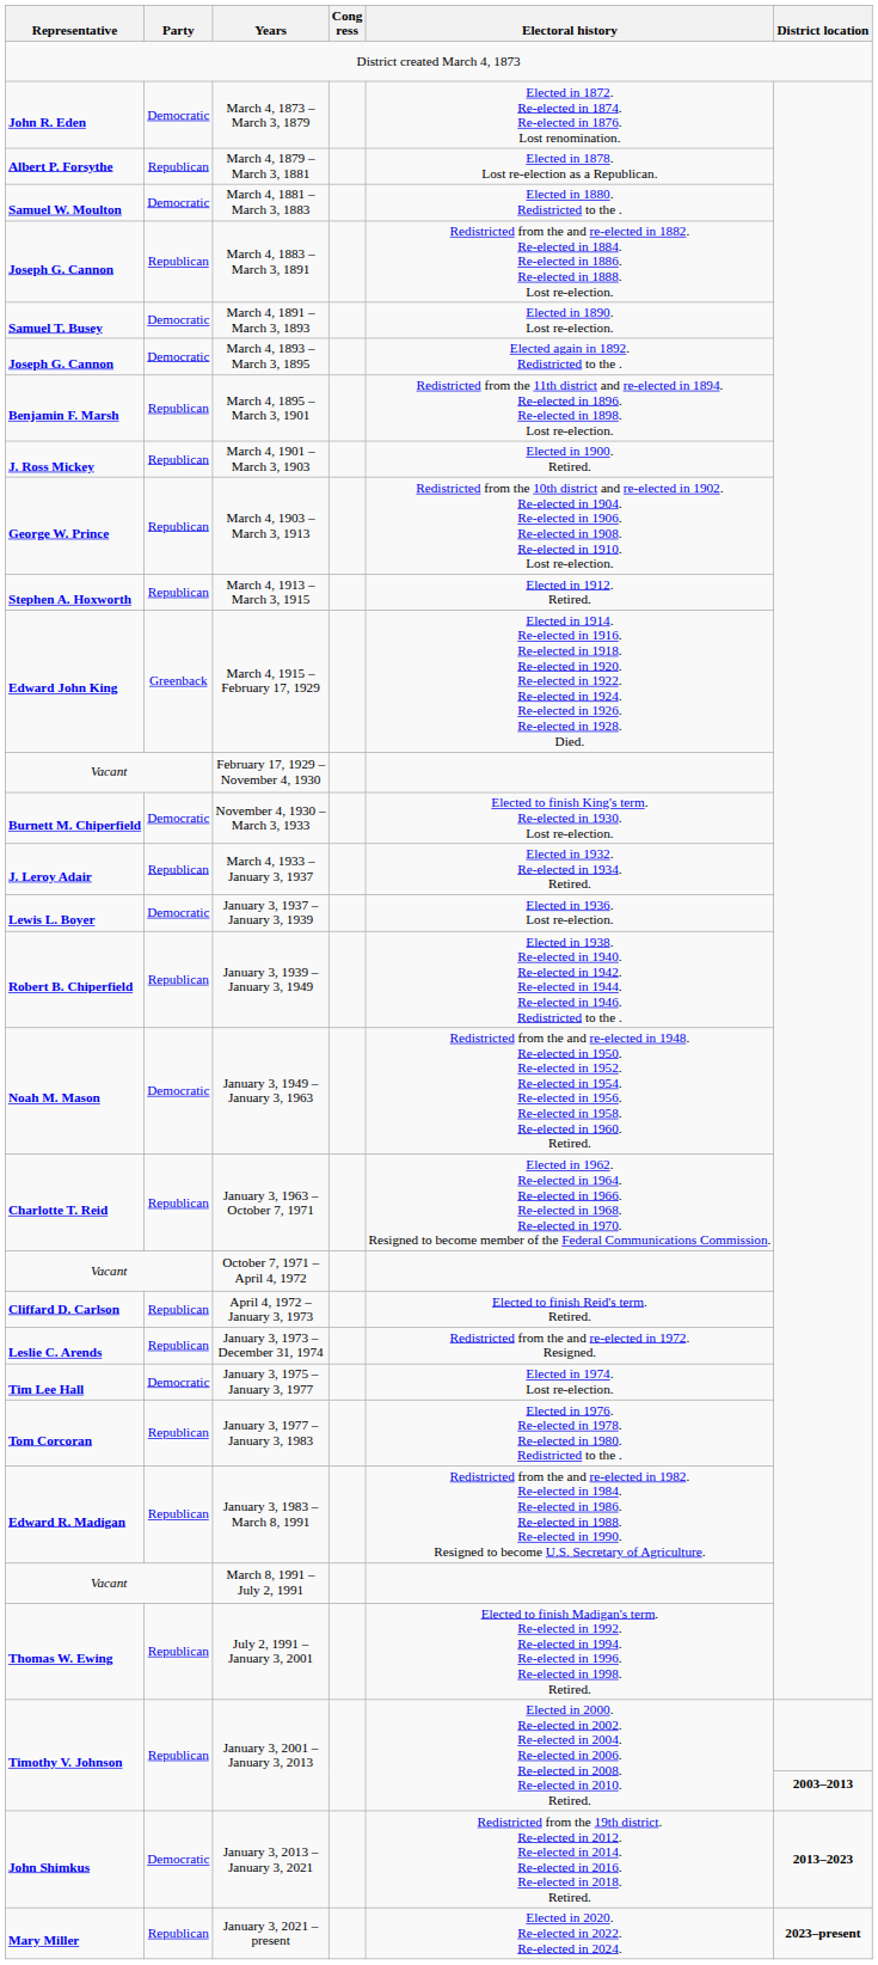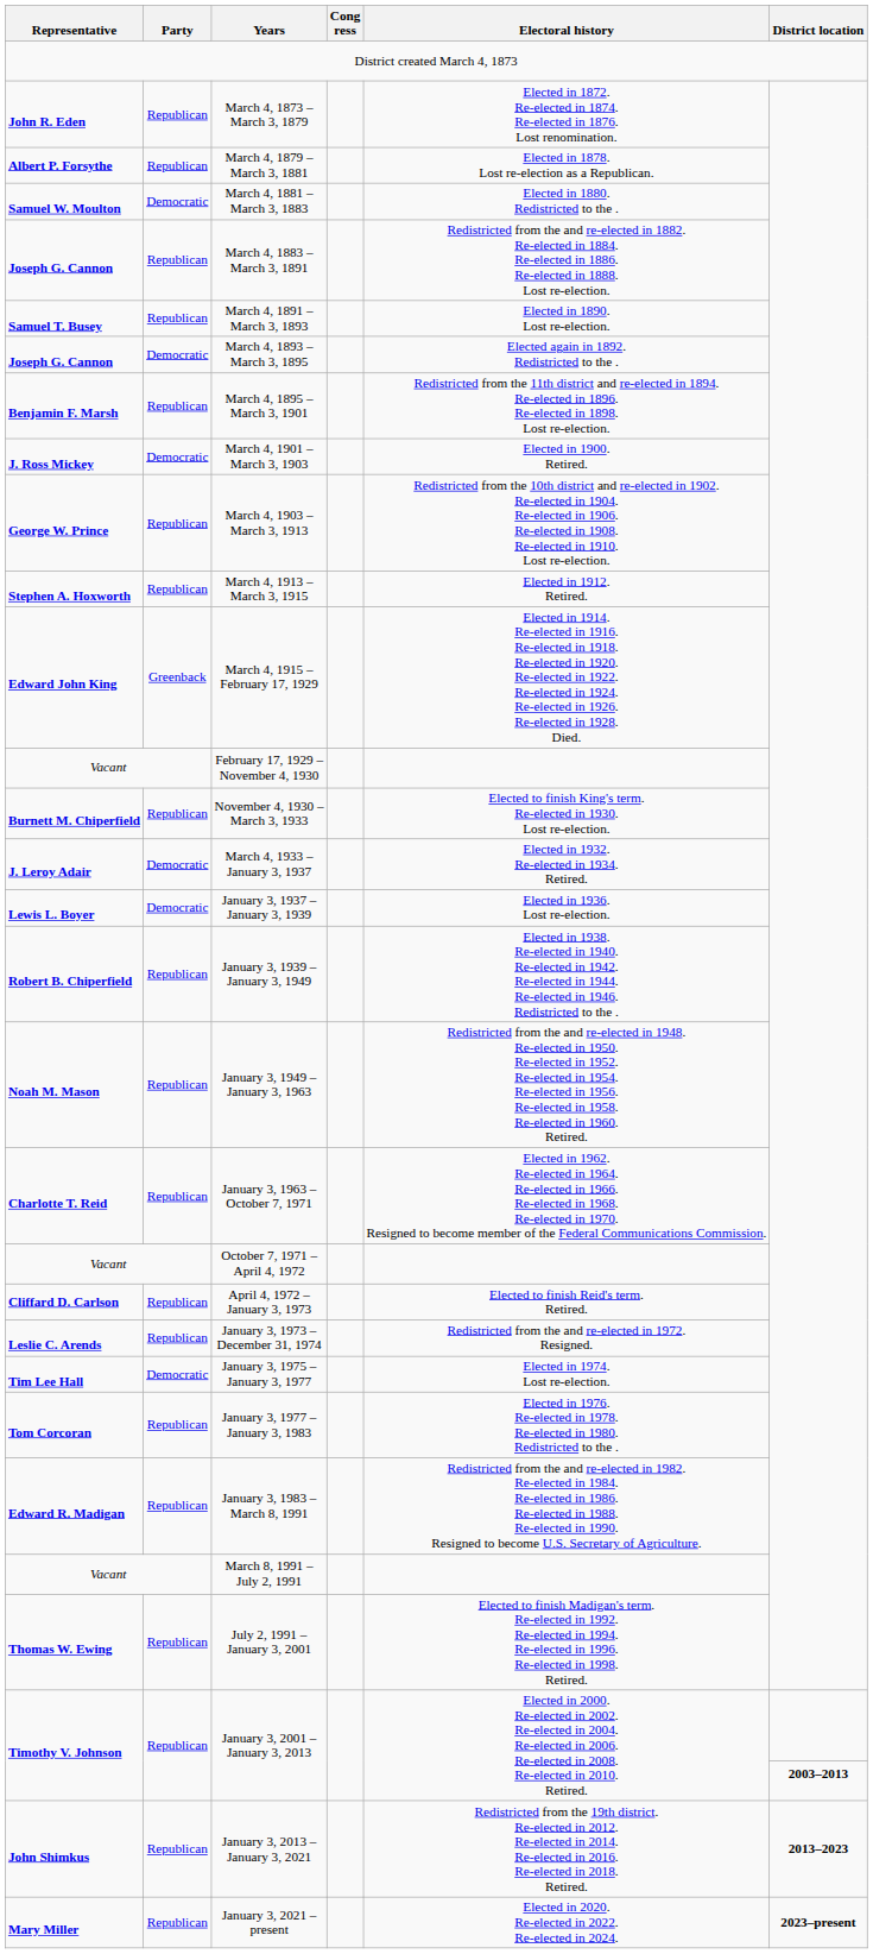March 4, 1873 – March 3, 1879 | Party: Democratic -> Republican
March 4, 1891 – March 3, 1893 | Party: Democratic -> Republican
March 4, 1901 – March 3, 1903 | Party: Republican -> Democratic
November 4, 1930 – March 3, 1933 | Party: Democratic -> Republican
March 4, 1933 – January 3, 1937 | Party: Republican -> Democratic
January 3, 1949 – January 3, 1963 | Party: Democratic -> Republican
January 3, 2013 – January 3, 2021 | Party: Democratic -> Republican
